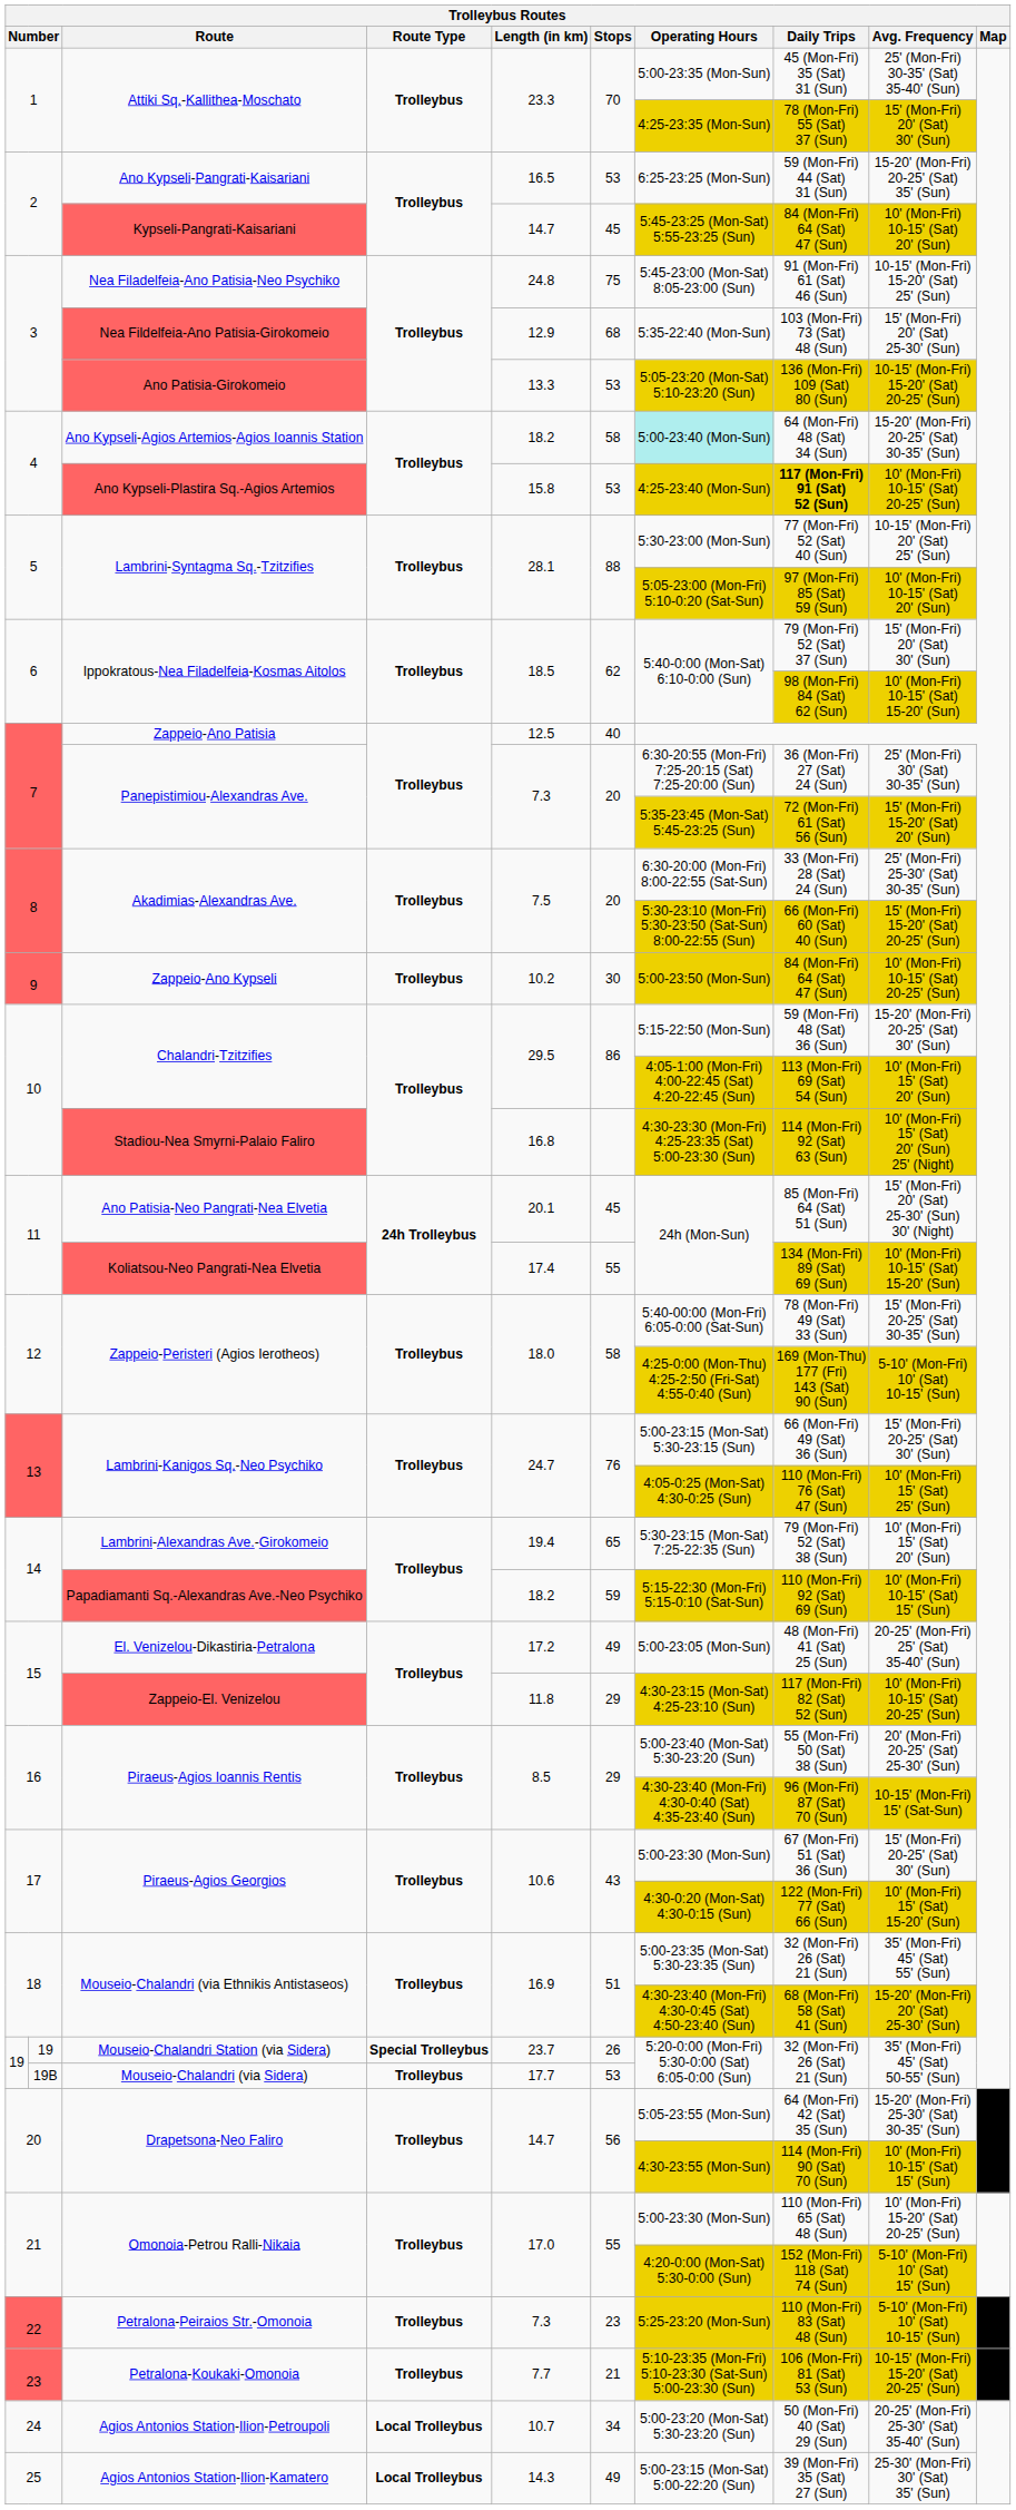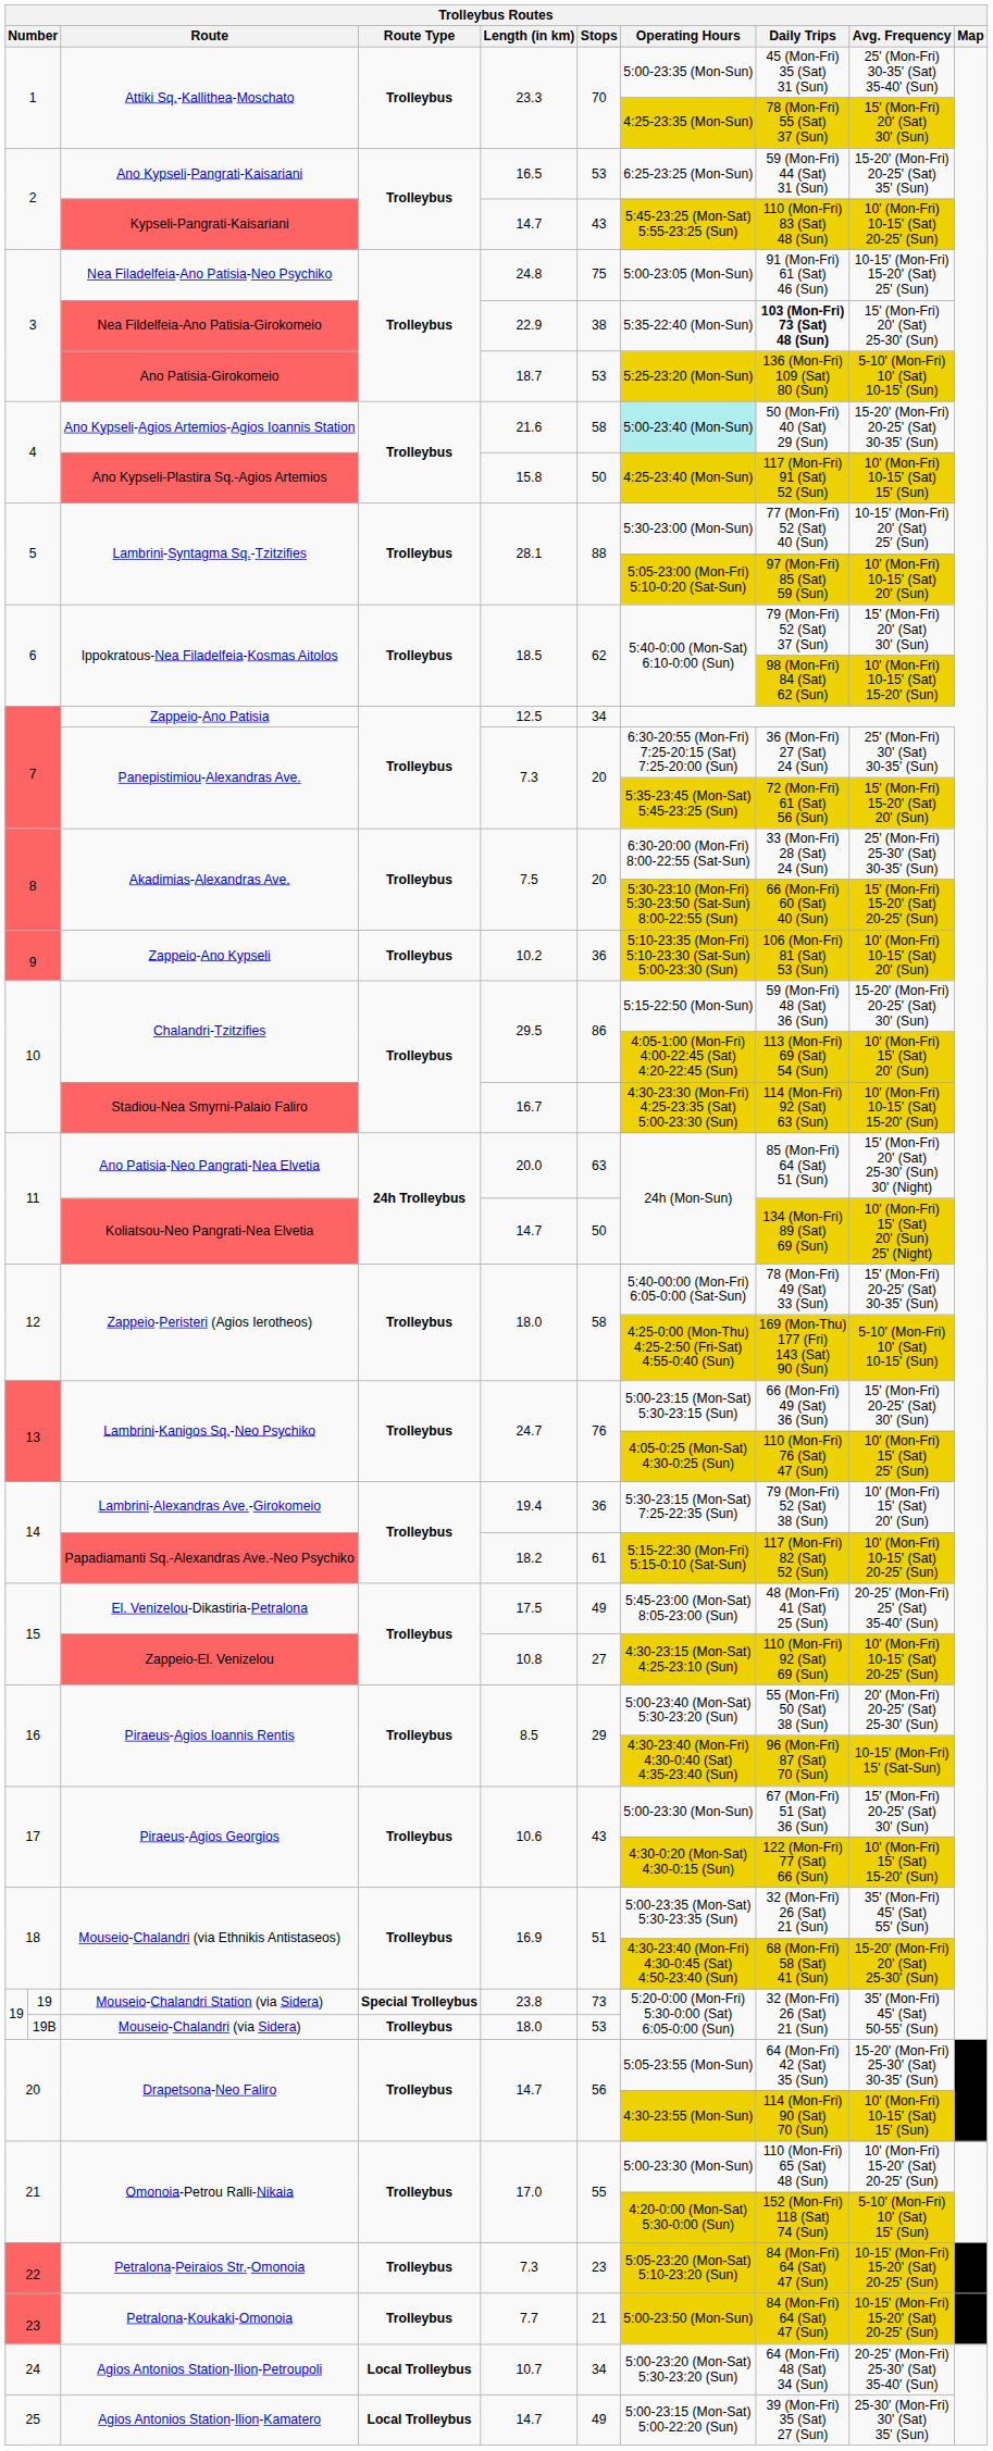Kypseli-Pangrati-Kaisariani | Stops: 45 -> 43
Kypseli-Pangrati-Kaisariani | Daily Trips: 84 (Mon-Fri) 64 (Sat) 47 (Sun) -> 110 (Mon-Fri) 83 (Sat) 48 (Sun)
Kypseli-Pangrati-Kaisariani | Avg. Frequency: 10' (Mon-Fri) 10-15' (Sat) 20' (Sun) -> 10' (Mon-Fri) 10-15' (Sat) 20-25' (Sun)
Nea Filadelfeia-Ano Patisia-Neo Psychiko | Operating Hours: 5:45-23:00 (Mon-Sat) 8:05-23:00 (Sun) -> 5:00-23:05 (Mon-Sun)
Nea Fildelfeia-Ano Patisia-Girokomeio | Length (in km): 12.9 -> 22.9
Nea Fildelfeia-Ano Patisia-Girokomeio | Stops: 68 -> 38
Nea Fildelfeia-Ano Patisia-Girokomeio | Daily Trips: normal -> bold
Ano Patisia-Girokomeio | Length (in km): 13.3 -> 18.7
Ano Patisia-Girokomeio | Operating Hours: 5:05-23:20 (Mon-Sat) 5:10-23:20 (Sun) -> 5:25-23:20 (Mon-Sun)
Ano Patisia-Girokomeio | Avg. Frequency: 10-15' (Mon-Fri) 15-20' (Sat) 20-25' (Sun) -> 5-10' (Mon-Fri) 10' (Sat) 10-15' (Sun)
Ano Kypseli-Agios Artemios-Agios Ioannis Station | Length (in km): 18.2 -> 21.6
Ano Kypseli-Agios Artemios-Agios Ioannis Station | Daily Trips: 64 (Mon-Fri) 48 (Sat) 34 (Sun) -> 50 (Mon-Fri) 40 (Sat) 29 (Sun)
Ano Kypseli-Plastira Sq.-Agios Artemios | Stops: 53 -> 50
Ano Kypseli-Plastira Sq.-Agios Artemios | Daily Trips: bold -> normal
Ano Kypseli-Plastira Sq.-Agios Artemios | Avg. Frequency: 10' (Mon-Fri) 10-15' (Sat) 20-25' (Sun) -> 10' (Mon-Fri) 10-15' (Sat) 15' (Sun)
Zappeio-Ano Patisia | Stops: 40 -> 34
Zappeio-Ano Kypseli | Stops: 30 -> 36
Zappeio-Ano Kypseli | Operating Hours: 5:00-23:50 (Mon-Sun) -> 5:10-23:35 (Mon-Fri) 5:10-23:30 (Sat-Sun) 5:00-23:30 (Sun)
Zappeio-Ano Kypseli | Daily Trips: 84 (Mon-Fri) 64 (Sat) 47 (Sun) -> 106 (Mon-Fri) 81 (Sat) 53 (Sun)
Zappeio-Ano Kypseli | Avg. Frequency: 10' (Mon-Fri) 10-15' (Sat) 20-25' (Sun) -> 10' (Mon-Fri) 10-15' (Sat) 20' (Sun)
Stadiou-Nea Smyrni-Palaio Faliro | Length (in km): 16.8 -> 16.7
Stadiou-Nea Smyrni-Palaio Faliro | Avg. Frequency: 10' (Mon-Fri) 15' (Sat) 20' (Sun) 25' (Night) -> 10' (Mon-Fri) 10-15' (Sat) 15-20' (Sun)
Ano Patisia-Neo Pangrati-Nea Elvetia | Length (in km): 20.1 -> 20.0
Ano Patisia-Neo Pangrati-Nea Elvetia | Stops: 45 -> 63
Koliatsou-Neo Pangrati-Nea Elvetia | Length (in km): 17.4 -> 14.7
Koliatsou-Neo Pangrati-Nea Elvetia | Stops: 55 -> 50
Koliatsou-Neo Pangrati-Nea Elvetia | Avg. Frequency: 10' (Mon-Fri) 10-15' (Sat) 15-20' (Sun) -> 10' (Mon-Fri) 15' (Sat) 20' (Sun) 25' (Night)
Lambrini-Alexandras Ave.-Girokomeio | Stops: 65 -> 36
Papadiamanti Sq.-Alexandras Ave.-Neo Psychiko | Stops: 59 -> 61
Papadiamanti Sq.-Alexandras Ave.-Neo Psychiko | Daily Trips: 110 (Mon-Fri) 92 (Sat) 69 (Sun) -> 117 (Mon-Fri) 82 (Sat) 52 (Sun)
Papadiamanti Sq.-Alexandras Ave.-Neo Psychiko | Avg. Frequency: 10' (Mon-Fri) 10-15' (Sat) 15' (Sun) -> 10' (Mon-Fri) 10-15' (Sat) 20-25' (Sun)
El. Venizelou-Dikastiria-Petralona | Length (in km): 17.2 -> 17.5
El. Venizelou-Dikastiria-Petralona | Operating Hours: 5:00-23:05 (Mon-Sun) -> 5:45-23:00 (Mon-Sat) 8:05-23:00 (Sun)
Zappeio-El. Venizelou | Length (in km): 11.8 -> 10.8
Zappeio-El. Venizelou | Stops: 29 -> 27
Zappeio-El. Venizelou | Daily Trips: 117 (Mon-Fri) 82 (Sat) 52 (Sun) -> 110 (Mon-Fri) 92 (Sat) 69 (Sun)
Mouseio-Chalandri Station (via Sidera) | Length (in km): 23.7 -> 23.8
Mouseio-Chalandri Station (via Sidera) | Stops: 26 -> 73
Mouseio-Chalandri (via Sidera) | Length (in km): 17.7 -> 18.0
Petralona-Peiraios Str.-Omonoia | Operating Hours: 5:25-23:20 (Mon-Sun) -> 5:05-23:20 (Mon-Sat) 5:10-23:20 (Sun)
Petralona-Peiraios Str.-Omonoia | Daily Trips: 110 (Mon-Fri) 83 (Sat) 48 (Sun) -> 84 (Mon-Fri) 64 (Sat) 47 (Sun)
Petralona-Peiraios Str.-Omonoia | Avg. Frequency: 5-10' (Mon-Fri) 10' (Sat) 10-15' (Sun) -> 10-15' (Mon-Fri) 15-20' (Sat) 20-25' (Sun)
Petralona-Koukaki-Omonoia | Operating Hours: 5:10-23:35 (Mon-Fri) 5:10-23:30 (Sat-Sun) 5:00-23:30 (Sun) -> 5:00-23:50 (Mon-Sun)
Petralona-Koukaki-Omonoia | Daily Trips: 106 (Mon-Fri) 81 (Sat) 53 (Sun) -> 84 (Mon-Fri) 64 (Sat) 47 (Sun)
Agios Antonios Station-Ilion-Petroupoli | Daily Trips: 50 (Mon-Fri) 40 (Sat) 29 (Sun) -> 64 (Mon-Fri) 48 (Sat) 34 (Sun)
Agios Antonios Station-Ilion-Kamatero | Length (in km): 14.3 -> 14.7
